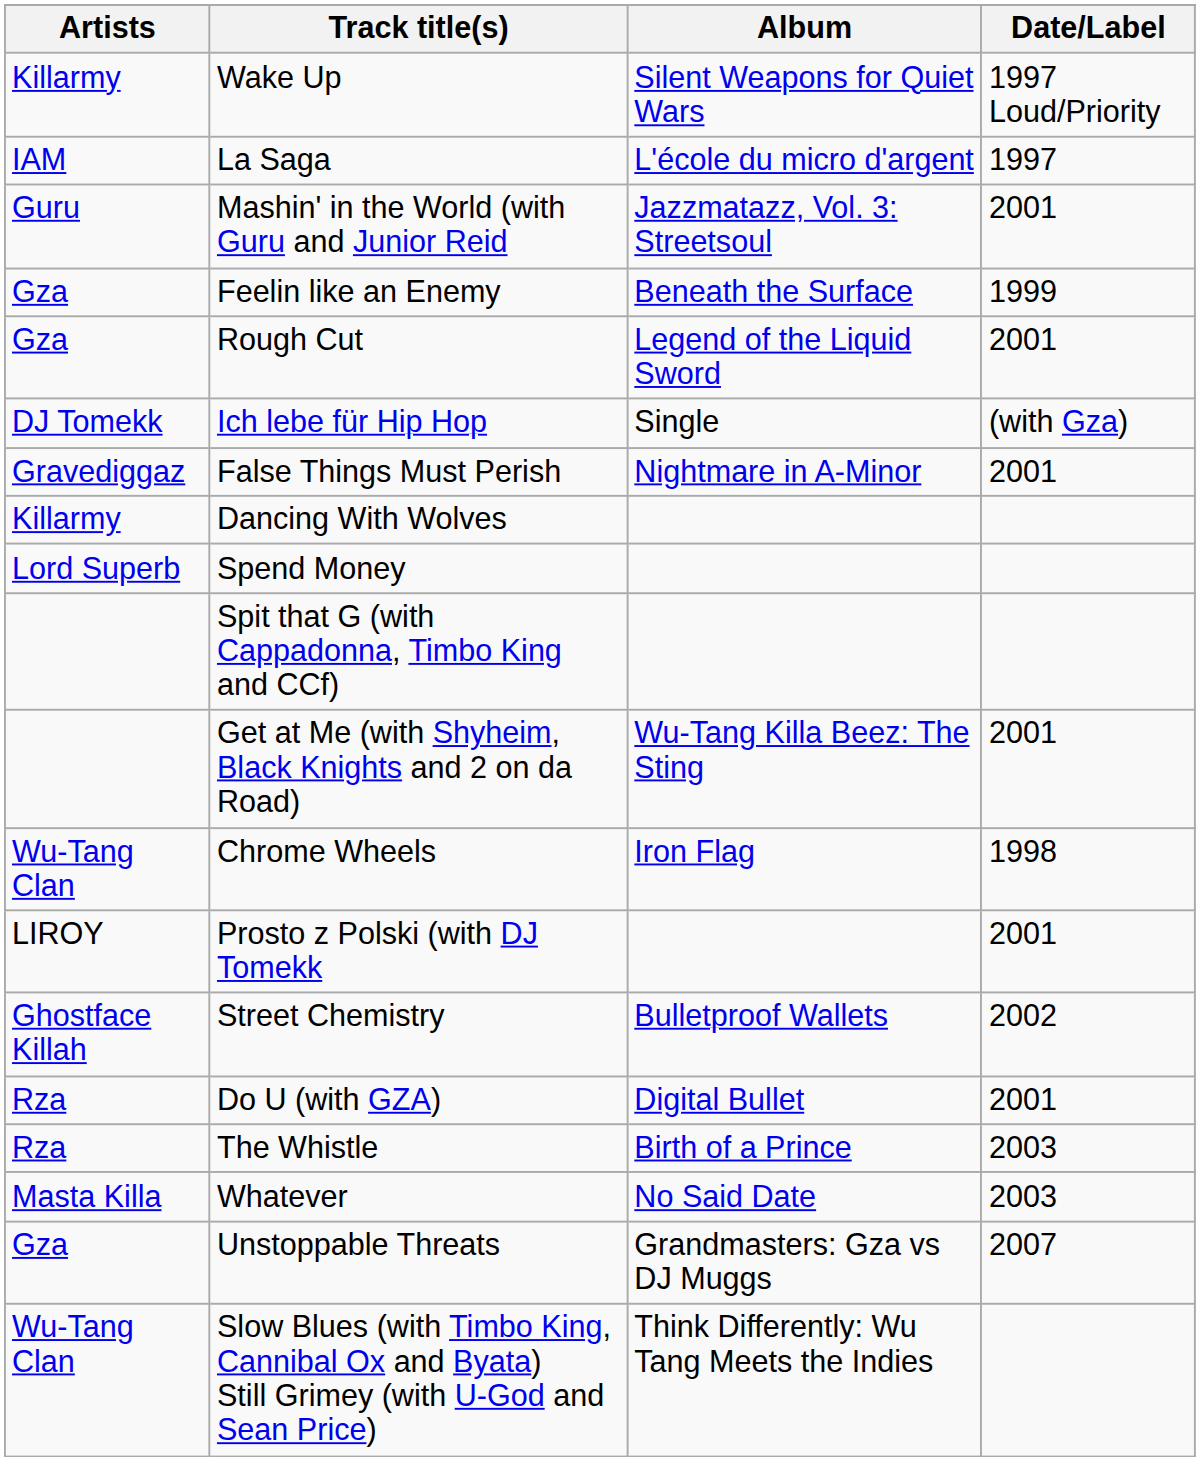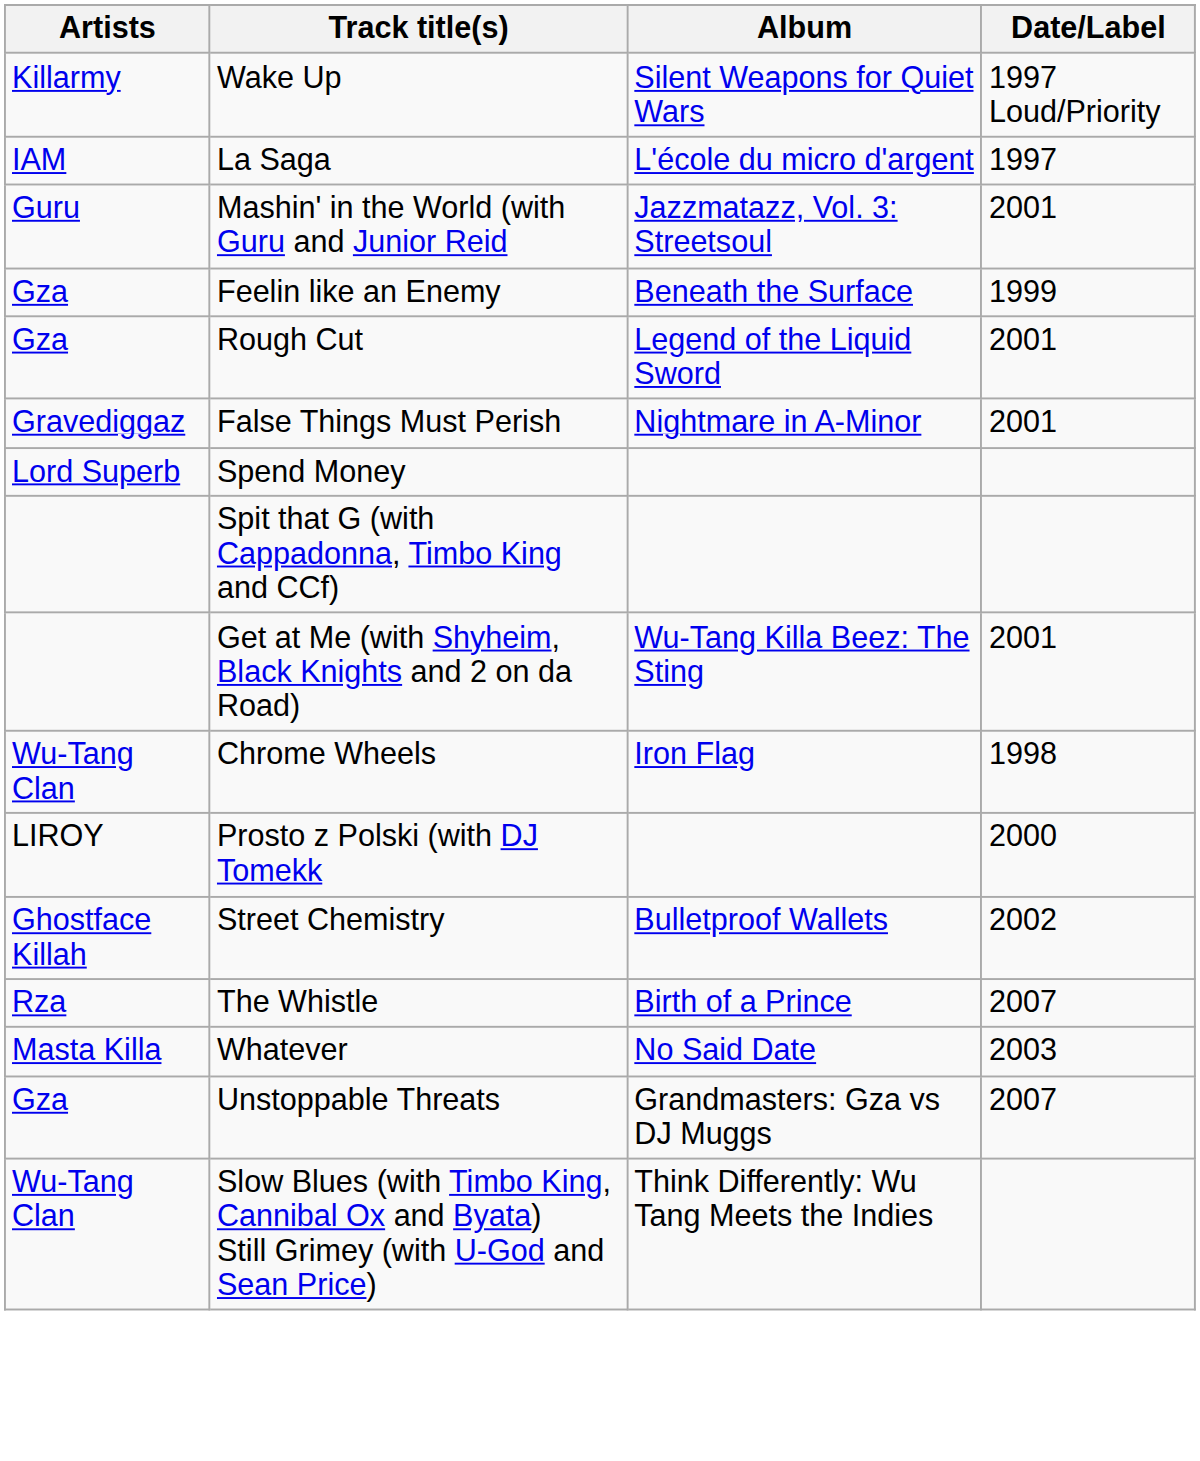- row: DJ Tomekk | Ich lebe für Hip Hop | Single | (with Gza)
- row: Killarmy | Dancing With Wolves
Prosto z Polski (with DJ Tomekk | Date/Label: 2001 -> 2000
- row: Rza | Do U (with GZA) | Digital Bullet | 2001
The Whistle | Date/Label: 2003 -> 2007
